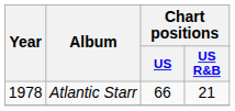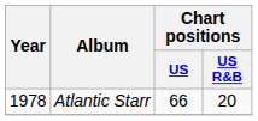Atlantic Starr | Chart positions / US R&B: 21 -> 20
